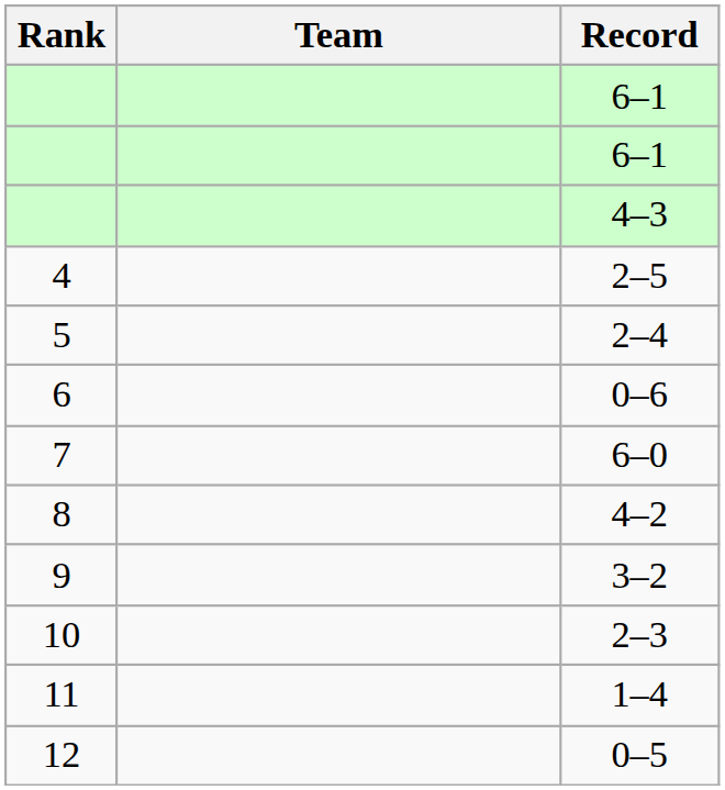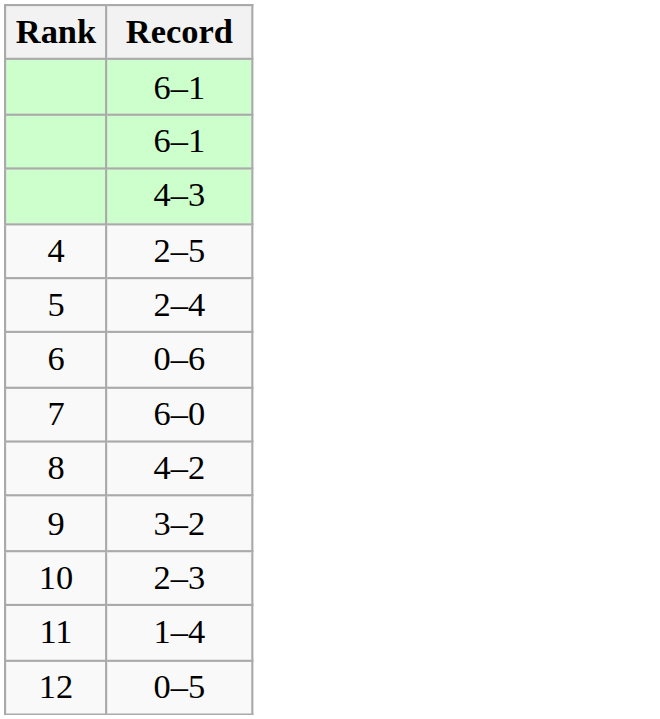- column: Team
